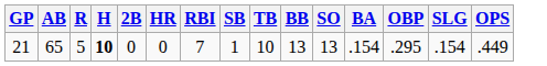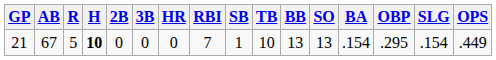+ column: 3B | 0
21 | AB: 65 -> 67
